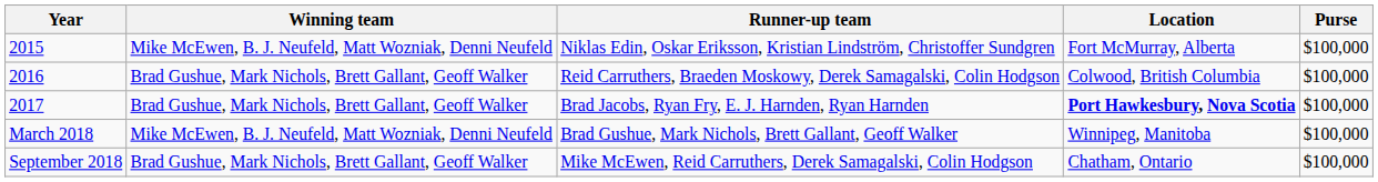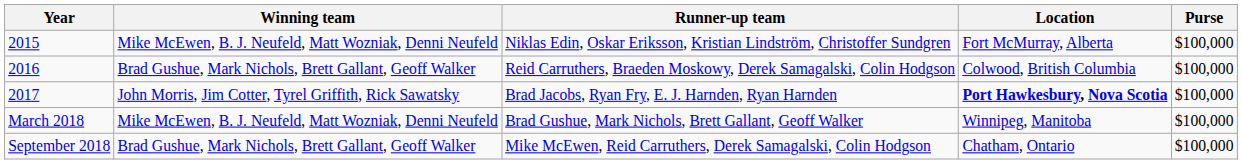Brad Jacobs, Ryan Fry, E. J. Harnden, Ryan Harnden | Winning team: Brad Gushue, Mark Nichols, Brett Gallant, Geoff Walker -> John Morris, Jim Cotter, Tyrel Griffith, Rick Sawatsky
